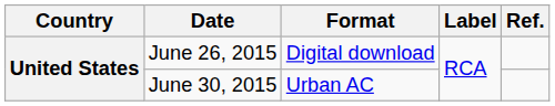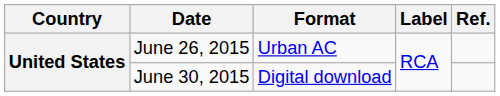June 26, 2015 | Format: Digital download -> Urban AC
June 30, 2015 | Format: Urban AC -> Digital download
